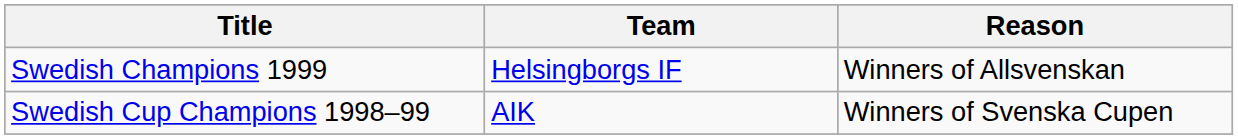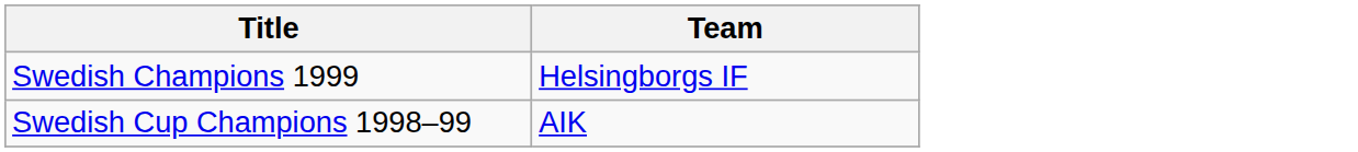- column: Reason | Winners of Allsvenskan | Winners of Svenska Cupen
